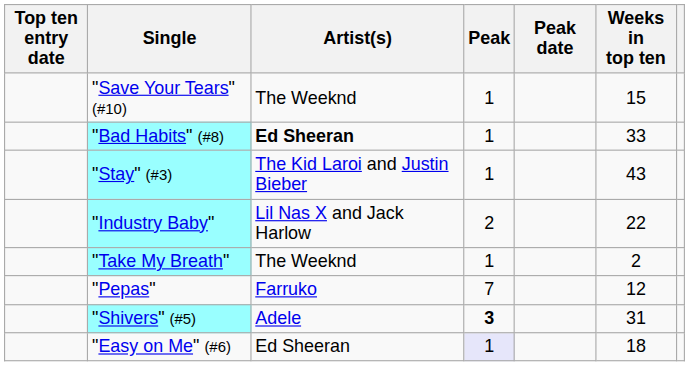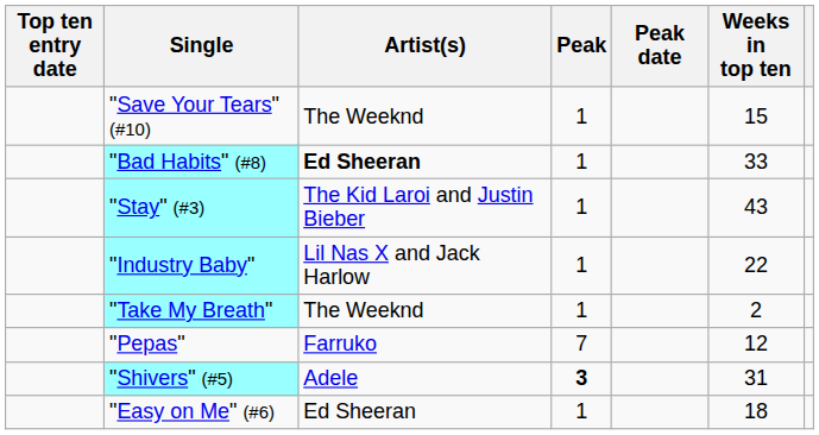"Industry Baby" | Peak: 2 -> 1
"Easy on Me" (#6) | Peak: lavender background -> no background
